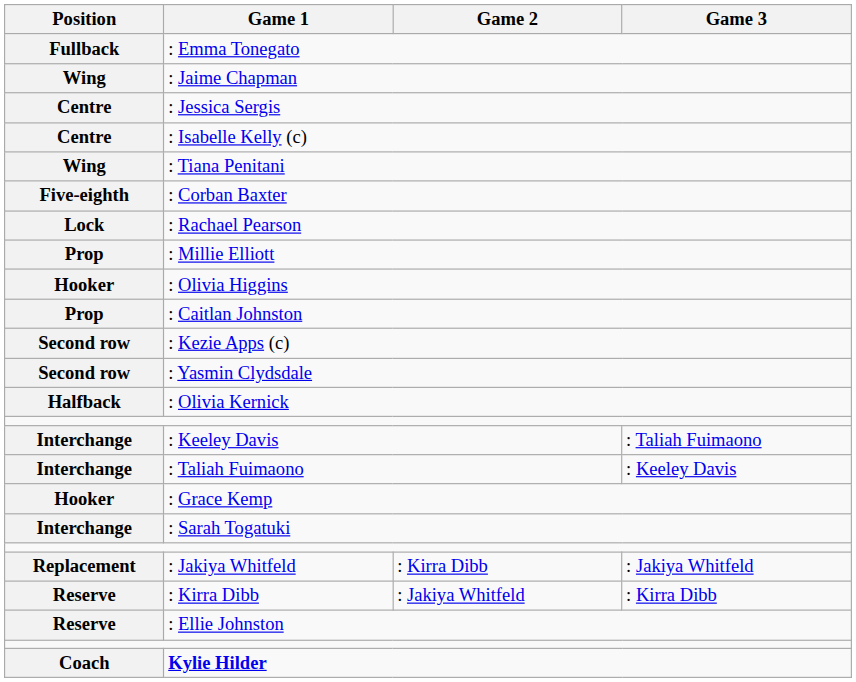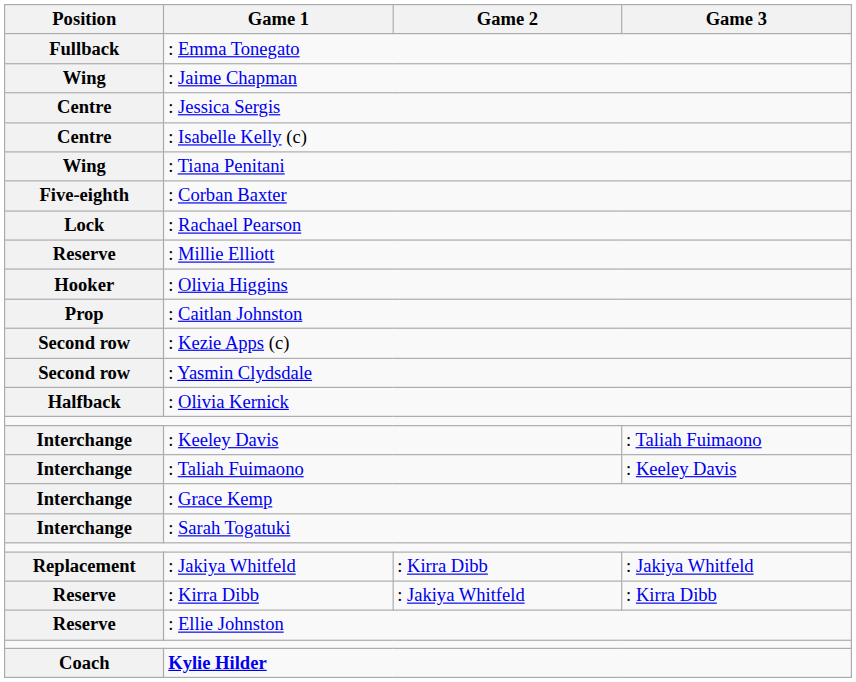: Millie Elliott | Position: Prop -> Reserve
: Grace Kemp | Position: Hooker -> Interchange
